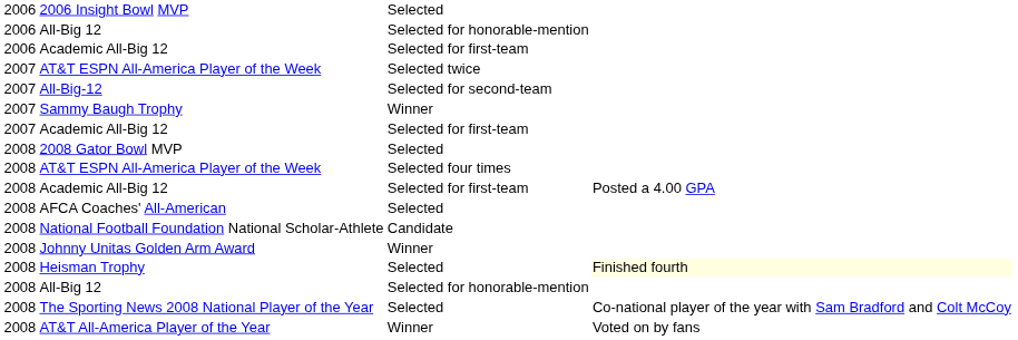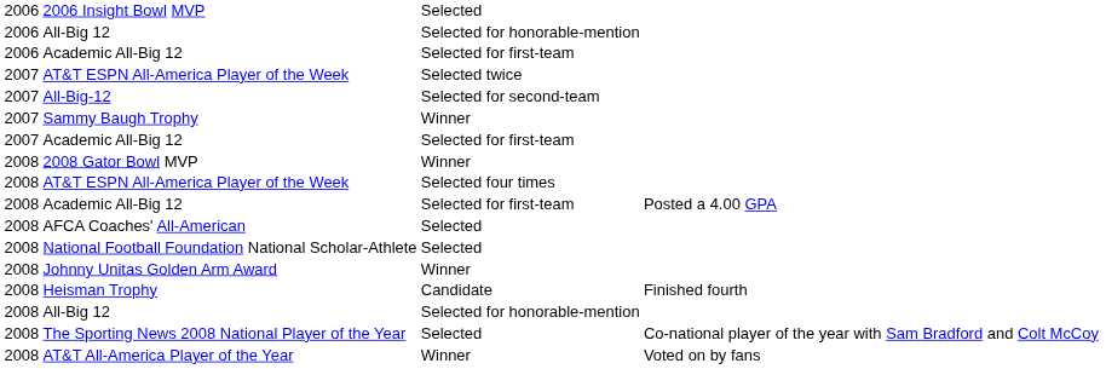2008 Gator Bowl MVP | column 3: Selected -> Winner
National Football Foundation National Scholar-Athlete | column 3: Candidate -> Selected
Heisman Trophy | column 3: Selected -> Candidate
Heisman Trophy | column 4: lightyellow background -> no background
